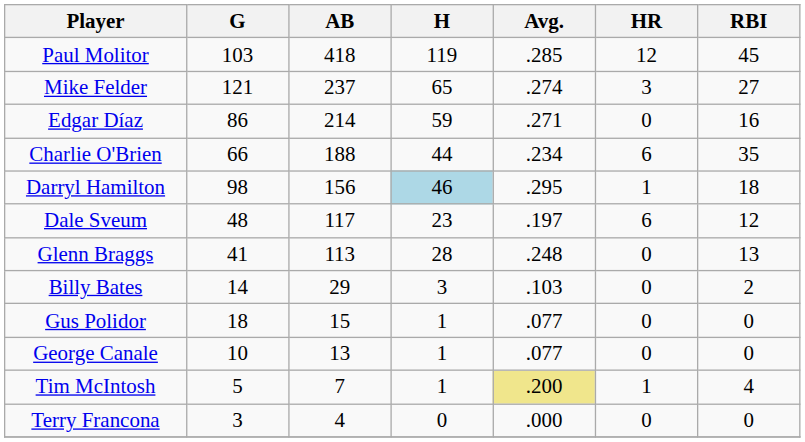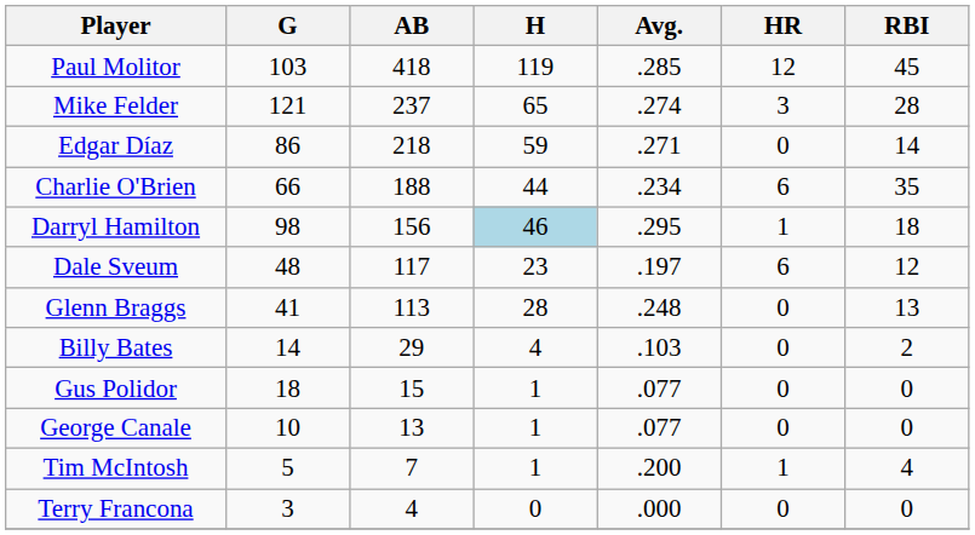Mike Felder | RBI: 27 -> 28
Edgar Díaz | AB: 214 -> 218
Edgar Díaz | RBI: 16 -> 14
Billy Bates | H: 3 -> 4
Tim McIntosh | Avg.: khaki background -> no background
